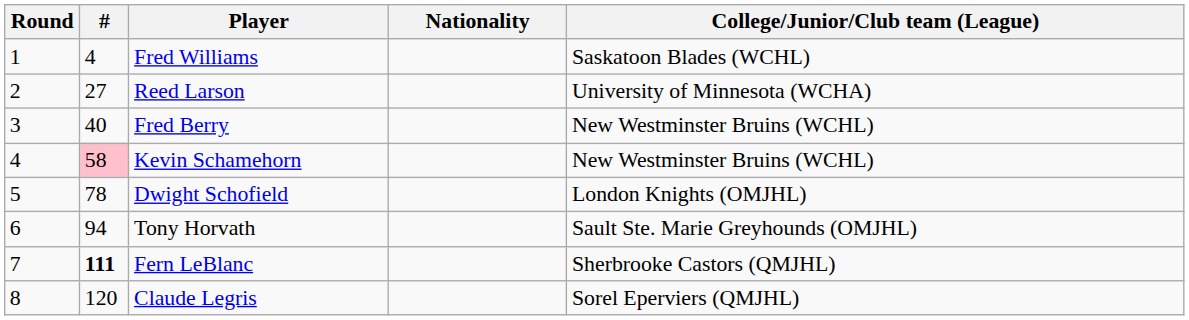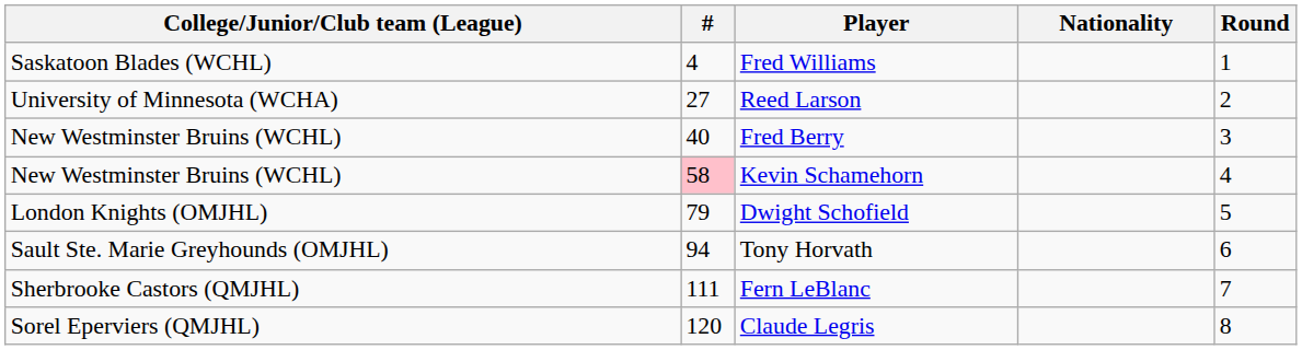columns swapped: Round <-> College/Junior/Club team (League)
Dwight Schofield | #: 78 -> 79
Fern LeBlanc | #: bold -> normal
